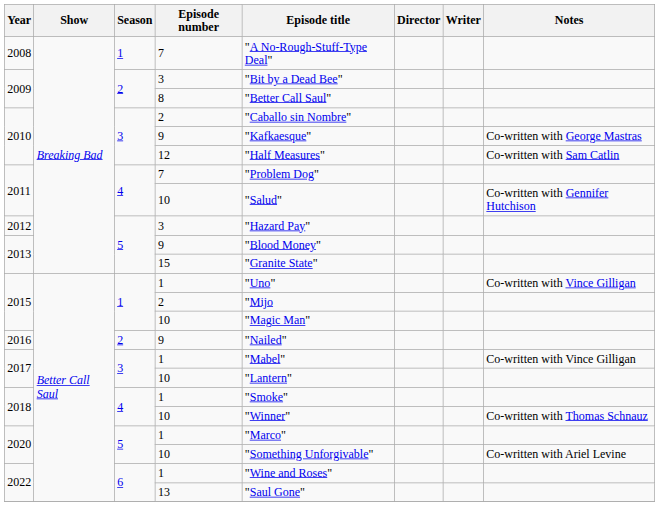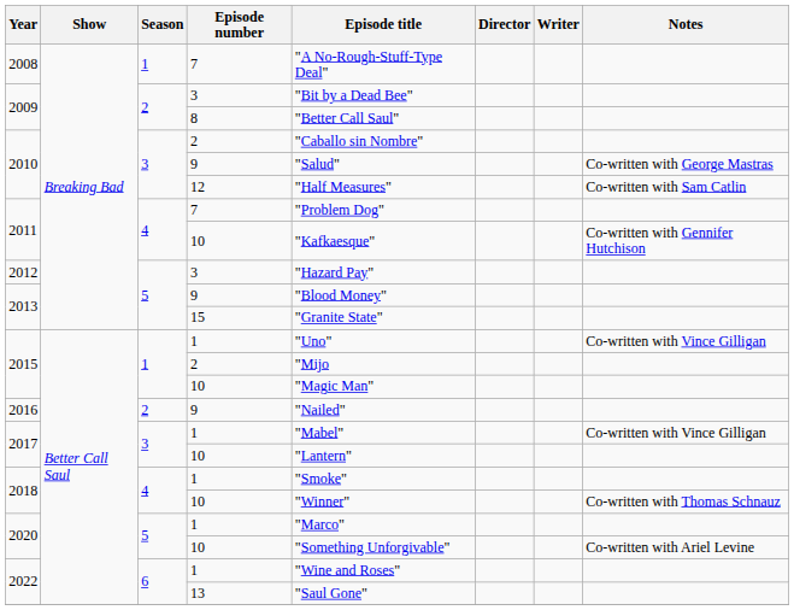2010 / 9 | Episode title: "Kafkaesque" -> "Salud"
2011 / 10 | Episode title: "Salud" -> "Kafkaesque"
